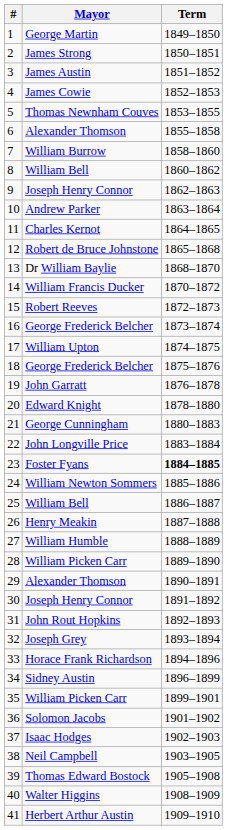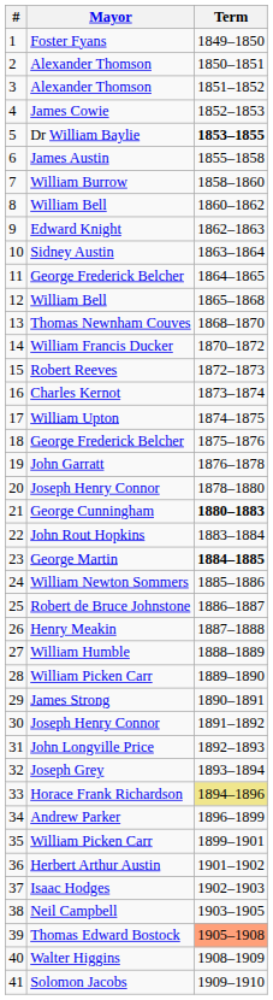1 | Mayor: George Martin -> Foster Fyans
2 | Mayor: James Strong -> Alexander Thomson
3 | Mayor: James Austin -> Alexander Thomson
5 | Mayor: Thomas Newnham Couves -> Dr William Baylie
5 | Term: normal -> bold
6 | Mayor: Alexander Thomson -> James Austin
9 | Mayor: Joseph Henry Connor -> Edward Knight
10 | Mayor: Andrew Parker -> Sidney Austin
11 | Mayor: Charles Kernot -> George Frederick Belcher
12 | Mayor: Robert de Bruce Johnstone -> William Bell
13 | Mayor: Dr William Baylie -> Thomas Newnham Couves
16 | Mayor: George Frederick Belcher -> Charles Kernot
20 | Mayor: Edward Knight -> Joseph Henry Connor
21 | Term: normal -> bold
22 | Mayor: John Longville Price -> John Rout Hopkins
23 | Mayor: Foster Fyans -> George Martin
25 | Mayor: William Bell -> Robert de Bruce Johnstone
29 | Mayor: Alexander Thomson -> James Strong
31 | Mayor: John Rout Hopkins -> John Longville Price
33 | Term: no background -> khaki background
34 | Mayor: Sidney Austin -> Andrew Parker
36 | Mayor: Solomon Jacobs -> Herbert Arthur Austin
39 | Term: no background -> lightsalmon background
41 | Mayor: Herbert Arthur Austin -> Solomon Jacobs
